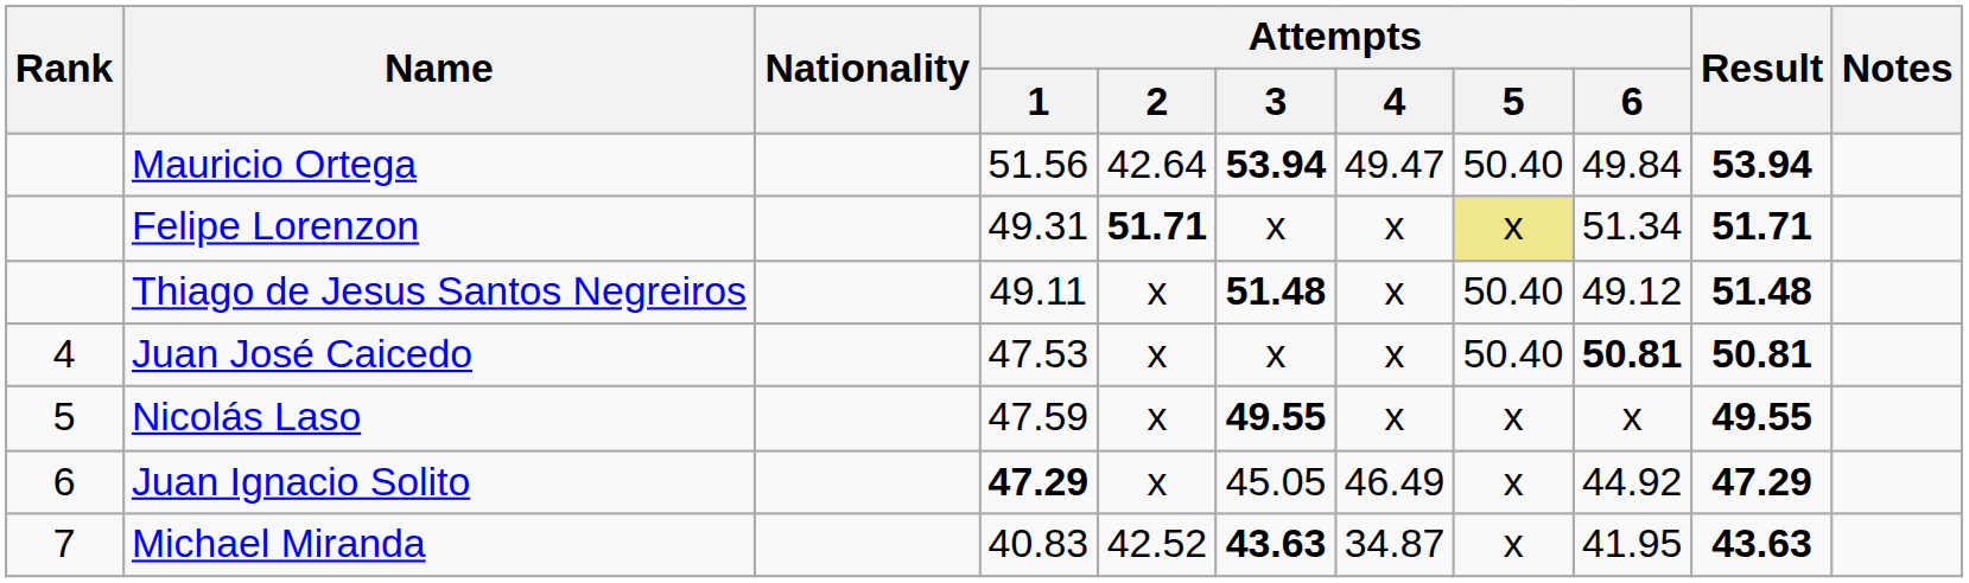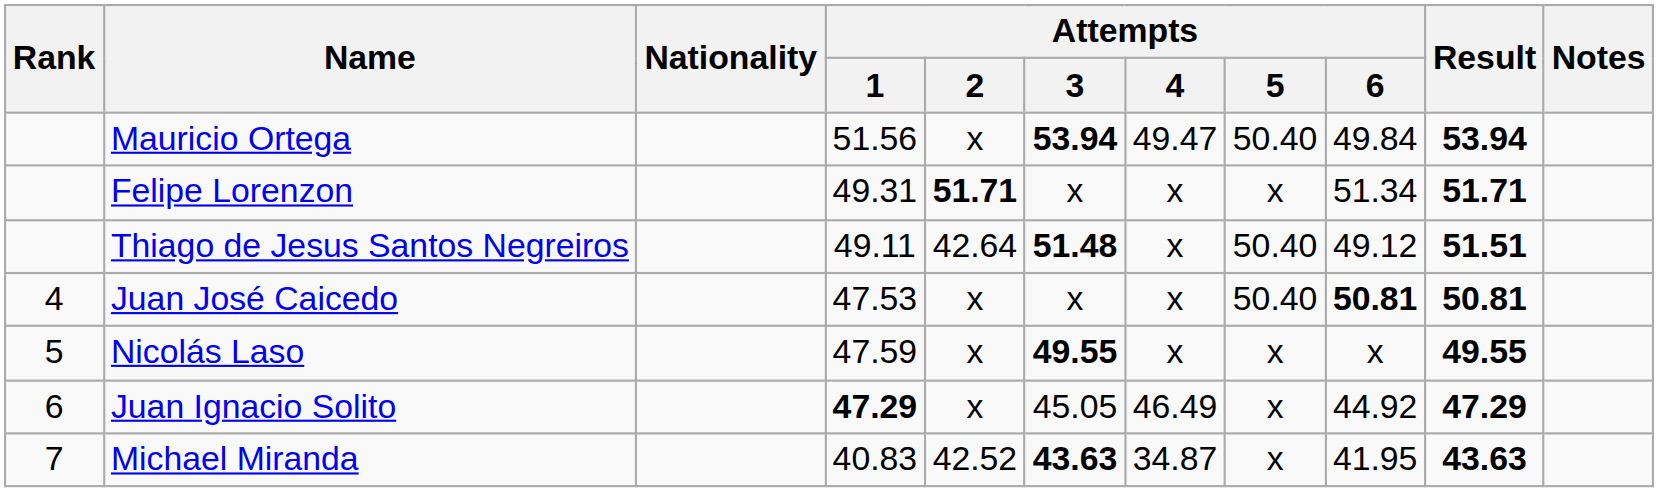Mauricio Ortega | Attempts / 2: 42.64 -> x
Felipe Lorenzon | Attempts / 5: khaki background -> no background
Thiago de Jesus Santos Negreiros | Attempts / 2: x -> 42.64
Thiago de Jesus Santos Negreiros | Result: 51.48 -> 51.51
